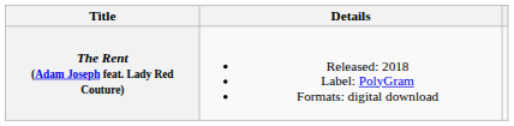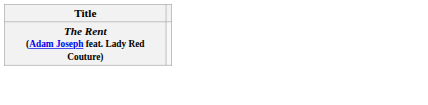- column: Details | Released: 2018 Label: PolyGram Formats: digital download
